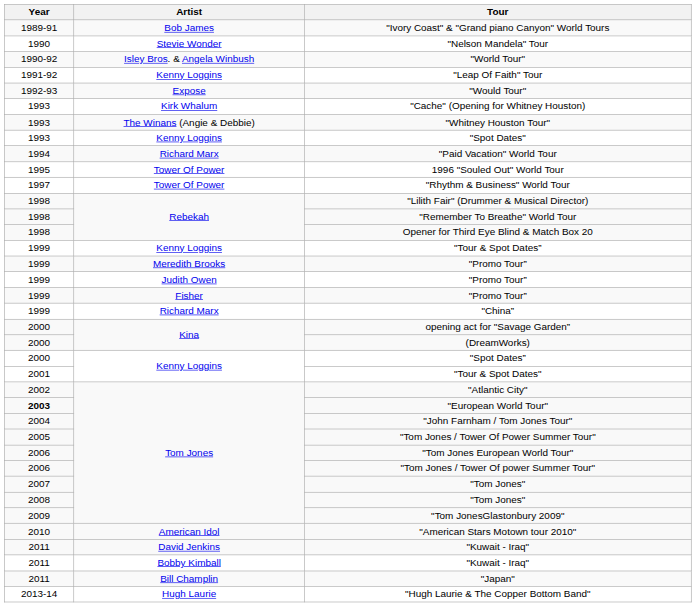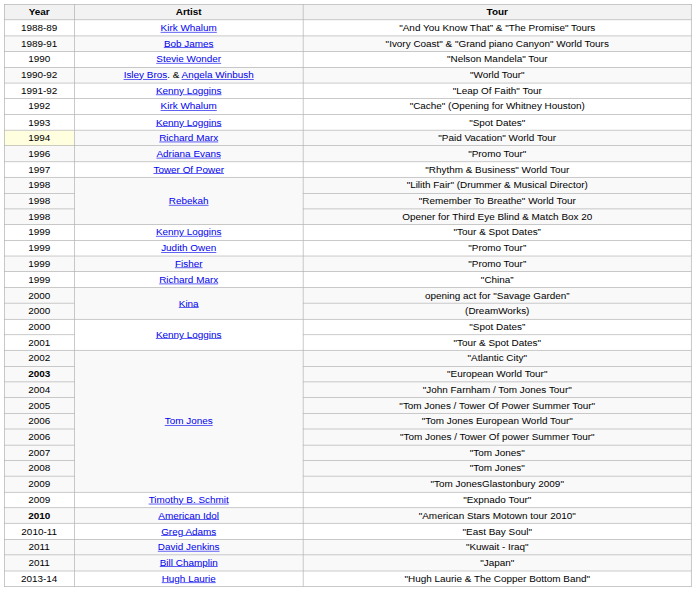+ row: 1988-89 | Kirk Whalum | "And You Know That” & "The Promise" Tours
- row: 1992-93 | Expose | "Would Tour"
"Cache" (Opening for Whitney Houston) | Year: 1993 -> 1992
- row: 1993 | The Winans (Angie & Debbie) | "Whitney Houston Tour"
"Paid Vacation" World Tour | Year: no background -> lightyellow background
- row: 1995 | Tower Of Power | 1996 "Souled Out" World Tour
+ row: 1996 | Adriana Evans | "Promo Tour"
- row: 1999 | Meredith Brooks | "Promo Tour”
+ row: 2009 | Timothy B. Schmit | "Expnado Tour"
"American Stars Motown tour 2010" | Year: normal -> bold
+ row: 2010-11 | Greg Adams | "East Bay Soul"
- row: 2011 | Bobby Kimball | "Kuwait - Iraq"
